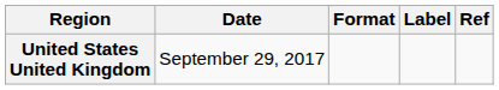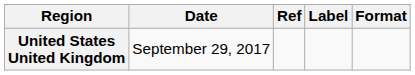columns swapped: Format <-> Ref
